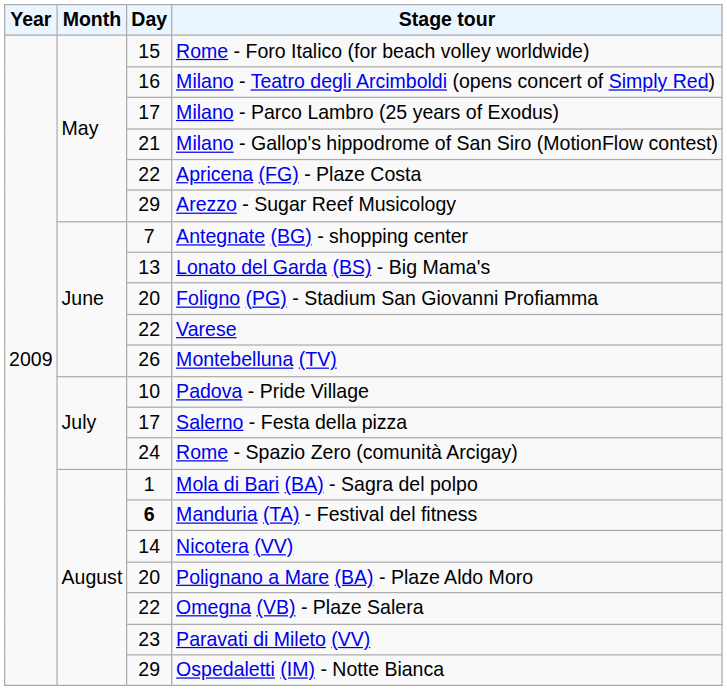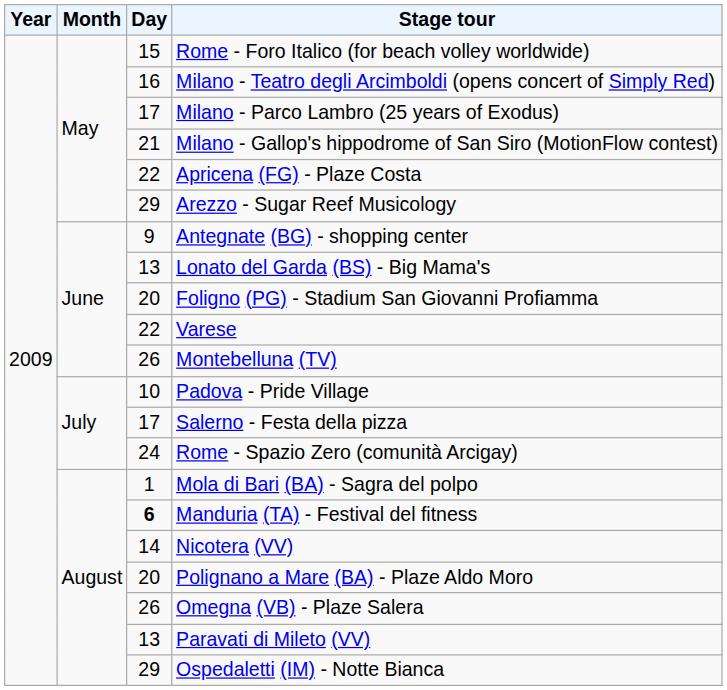Antegnate (BG) - shopping center | Day: 7 -> 9
Omegna (VB) - Plaze Salera | Day: 22 -> 26
Paravati di Mileto (VV) | Day: 23 -> 13
